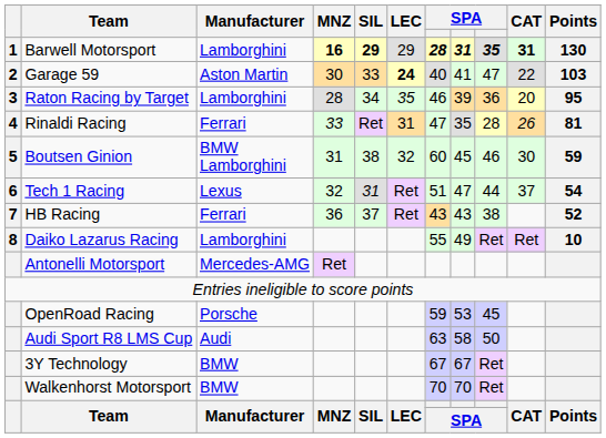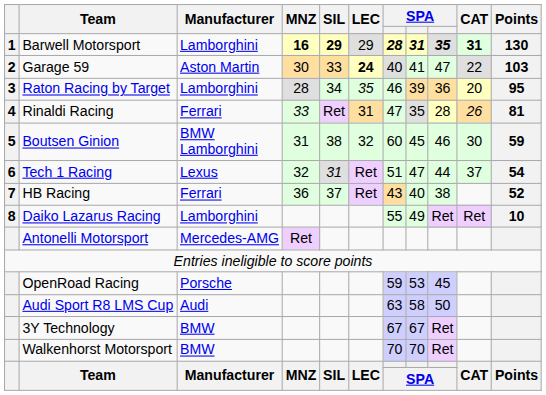HB Racing | column 8: 43 -> 40
